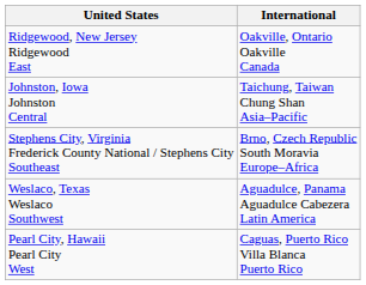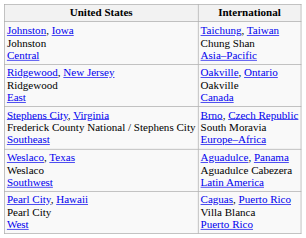rows swapped: Johnston, Iowa Johnston Central <-> Ridgewood, New Jersey Ridgewood East
